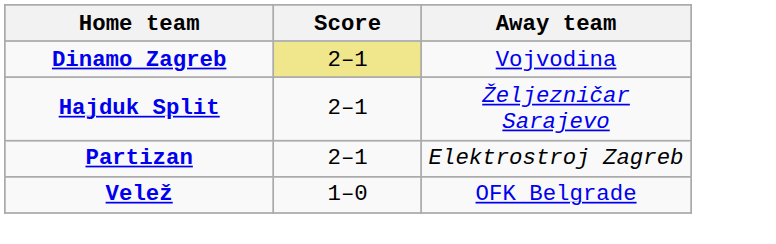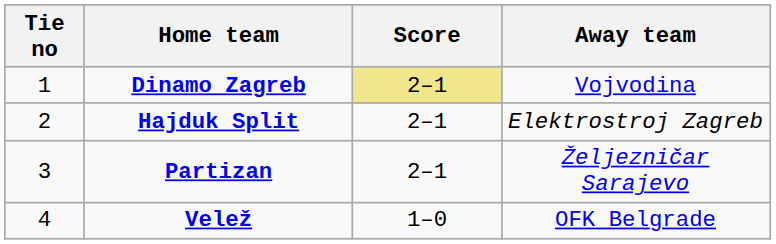+ column: Tie no | 1 | 2 | 3 | 4
Hajduk Split | Away team: Željezničar Sarajevo -> Elektrostroj Zagreb
Partizan | Away team: Elektrostroj Zagreb -> Željezničar Sarajevo
